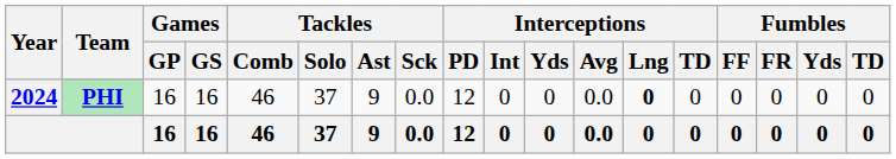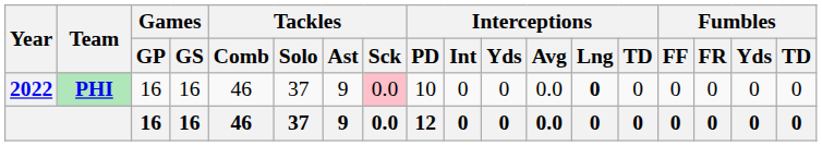PHI | Year: 2024 -> 2022
PHI | Tackles / Sck: no background -> pink background
PHI | Interceptions / PD: 12 -> 10
